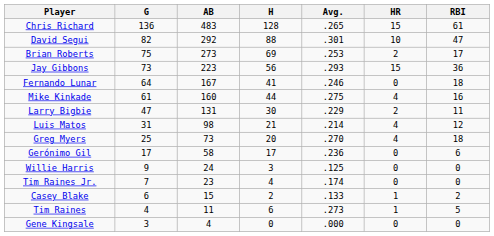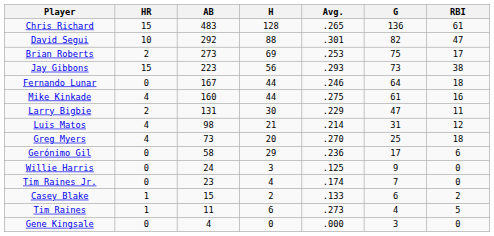columns swapped: G <-> HR
Jay Gibbons | RBI: 36 -> 38
Fernando Lunar | H: 41 -> 44
Gerónimo Gil | H: 17 -> 29
